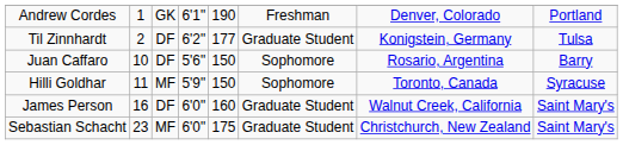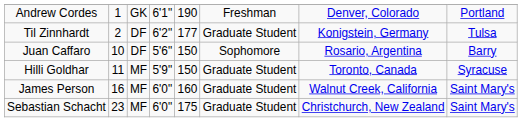Hilli Goldhar | column 6: Sophomore -> Graduate Student
James Person | column 3: DF -> MF
